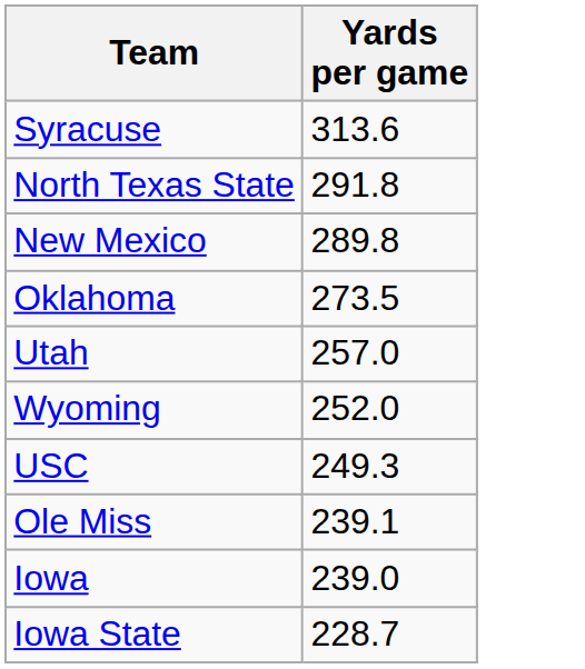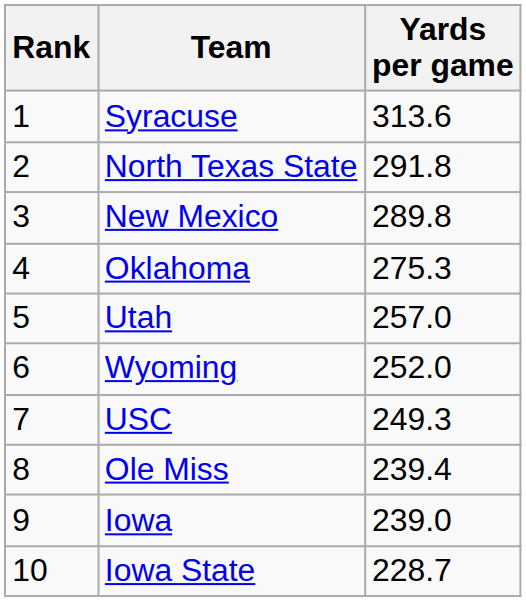+ column: Rank | 1 | 2 | 3 | 4 | 5 | 6 | 7 | 8 | 9 | 10
Oklahoma | Yards per game: 273.5 -> 275.3
Ole Miss | Yards per game: 239.1 -> 239.4
